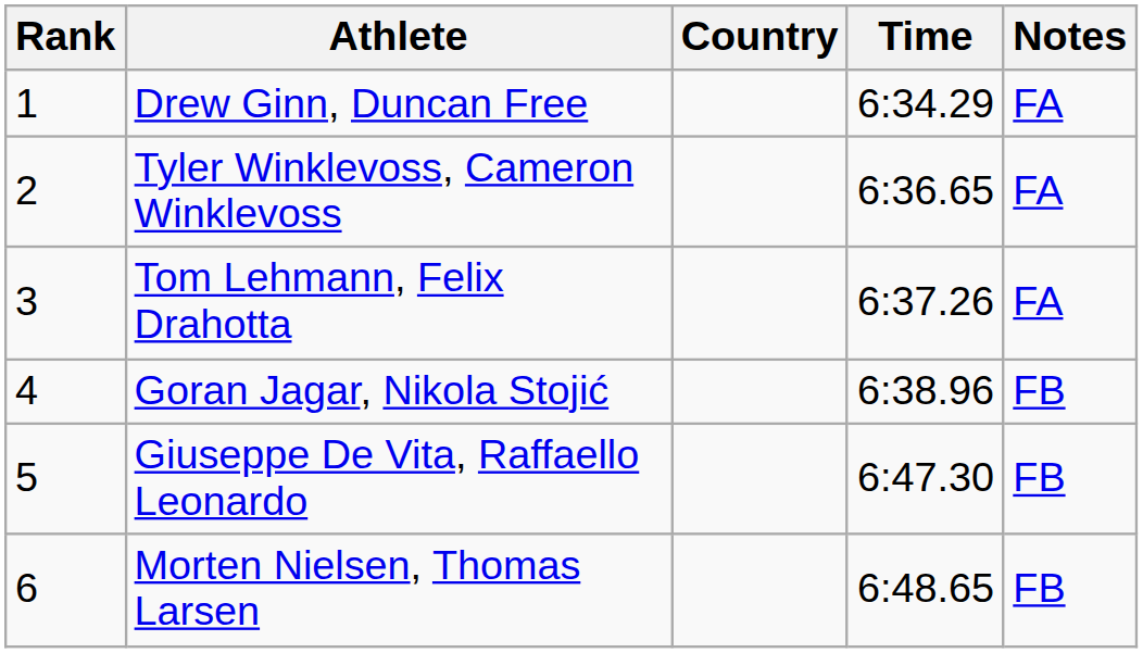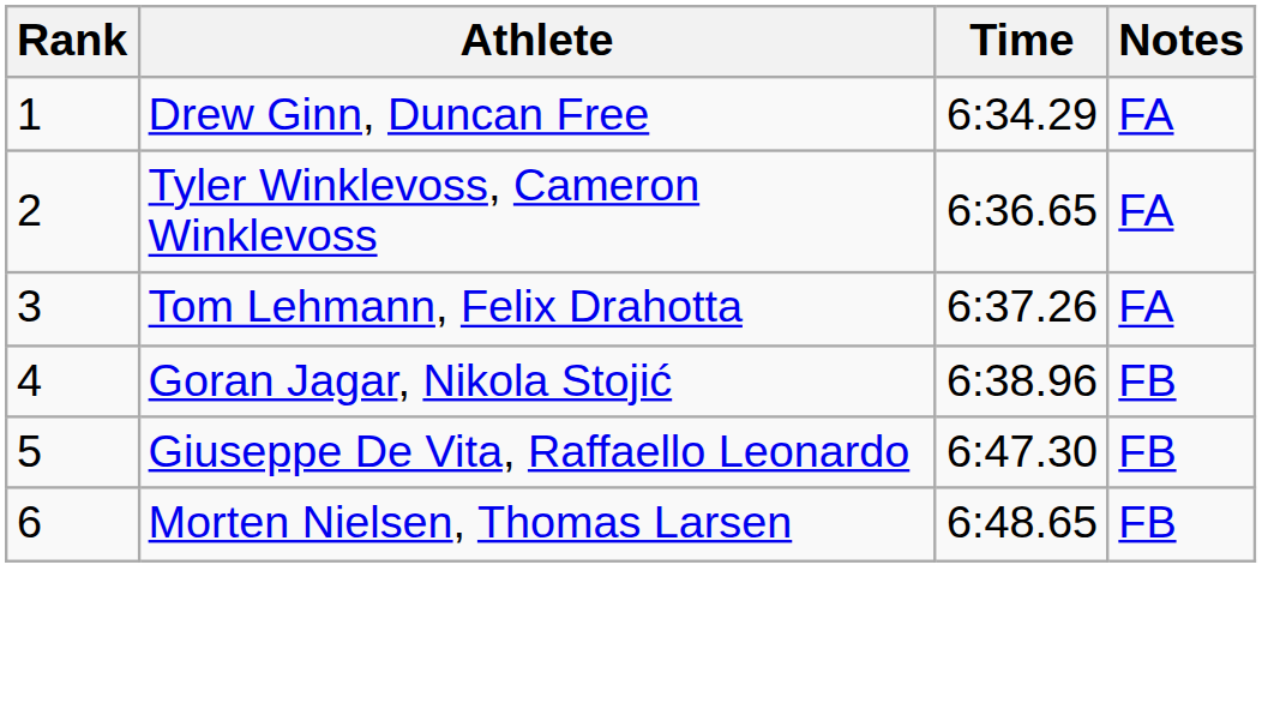- column: Country
